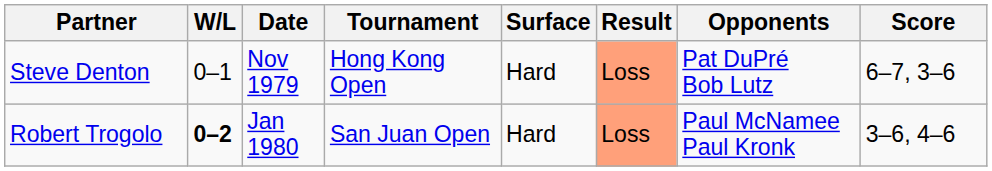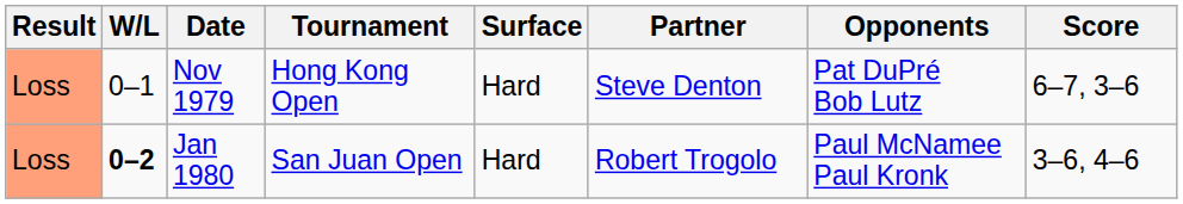columns swapped: Result <-> Partner
